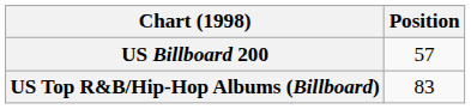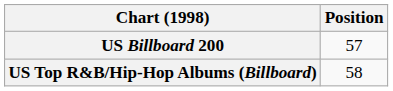US Top R&B/Hip-Hop Albums (Billboard) | Position: 83 -> 58
